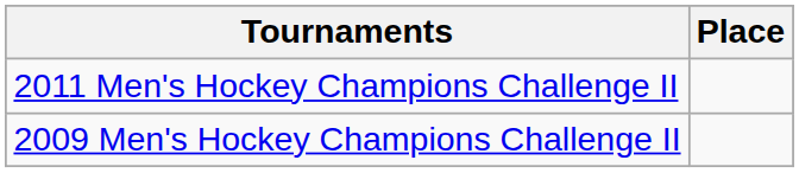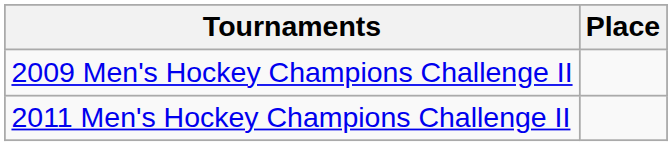rows swapped: 2009 Men's Hockey Champions Challenge II <-> 2011 Men's Hockey Champions Challenge II
